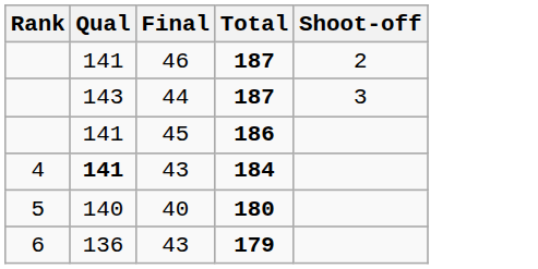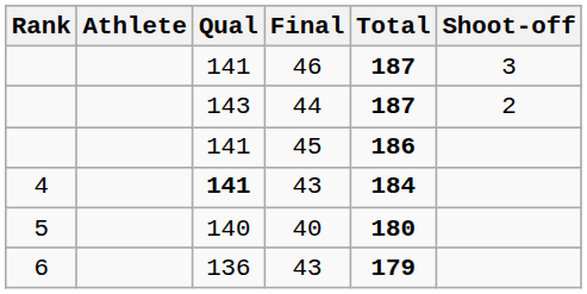+ column: Athlete
46 | Shoot-off: 2 -> 3
44 | Shoot-off: 3 -> 2
